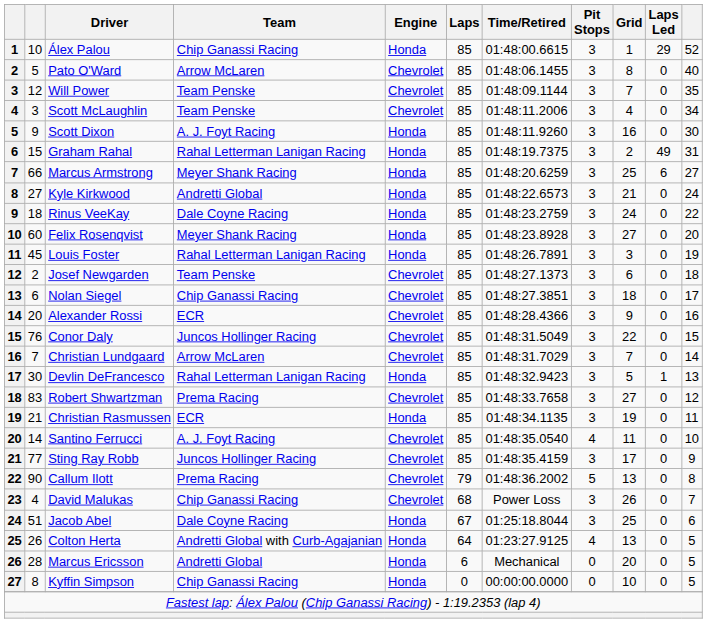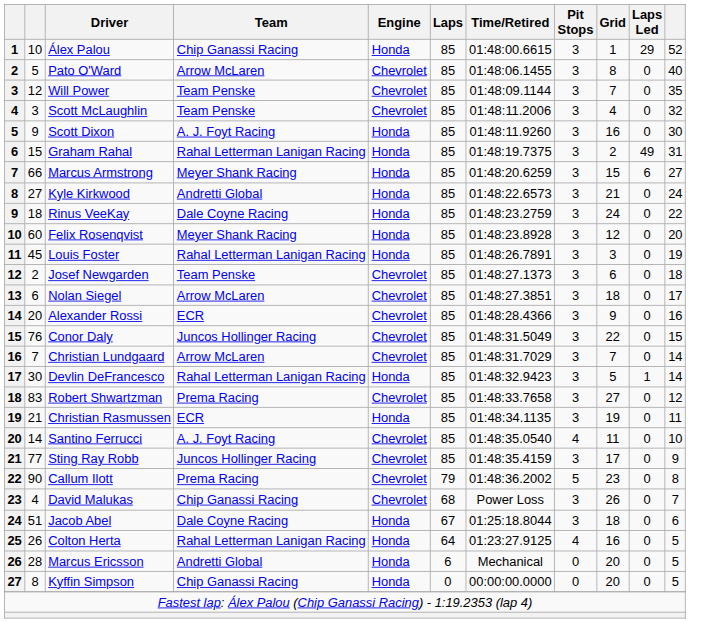Scott McLaughlin | column 11: 34 -> 32
Marcus Armstrong | Grid: 25 -> 15
Felix Rosenqvist | Grid: 27 -> 12
Nolan Siegel | Team: Chip Ganassi Racing -> Arrow McLaren
Devlin DeFrancesco | column 11: 13 -> 14
Callum Ilott | Grid: 13 -> 23
Jacob Abel | Grid: 25 -> 18
Colton Herta | Team: Andretti Global with Curb-Agajanian -> Rahal Letterman Lanigan Racing
Colton Herta | Grid: 13 -> 16
Kyffin Simpson | Grid: 10 -> 20
